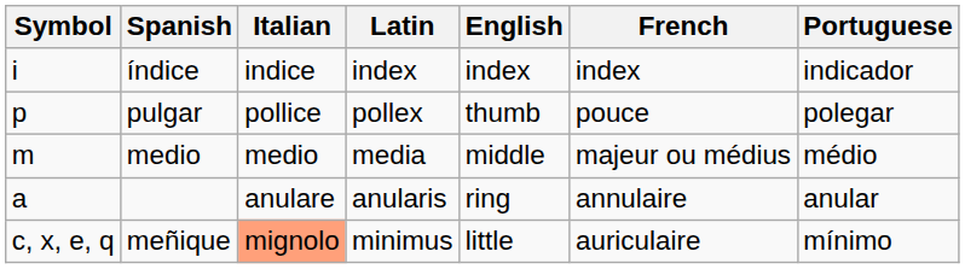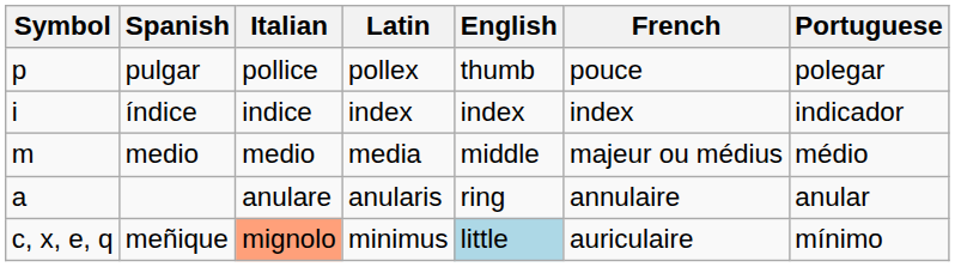rows swapped: pulgar <-> índice
meñique | English: no background -> lightblue background
